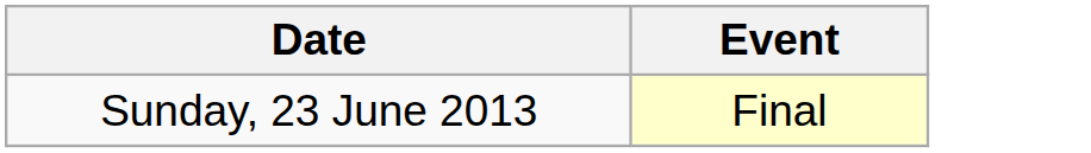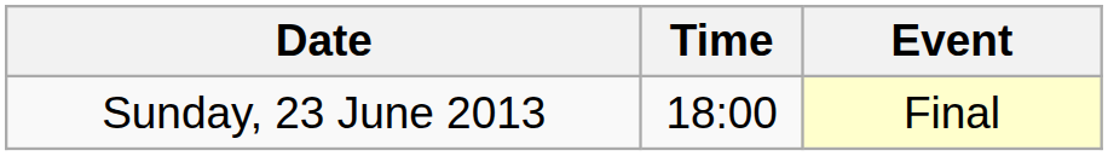+ column: Time | 18:00
